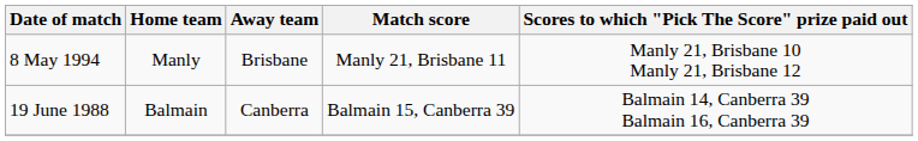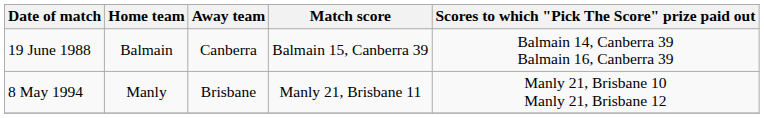rows swapped: 19 June 1988 <-> 8 May 1994
